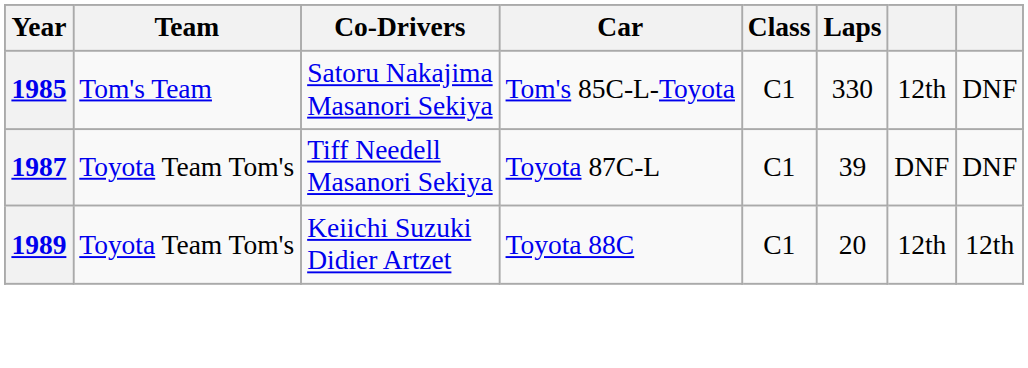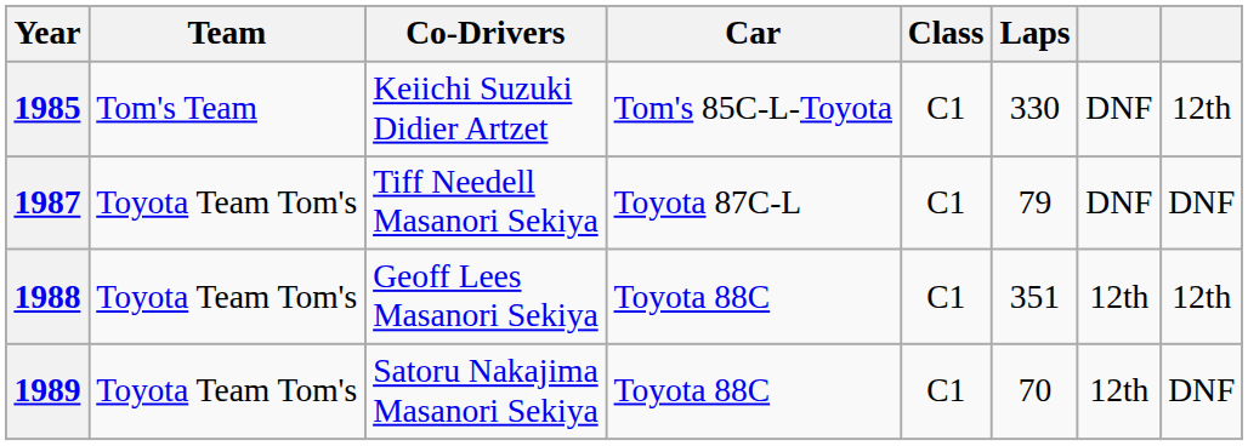1985 | Co-Drivers: Satoru Nakajima Masanori Sekiya -> Keiichi Suzuki Didier Artzet
1985 | column 7: 12th -> DNF
1985 | column 8: DNF -> 12th
1987 | Laps: 39 -> 79
+ row: 1988 | Toyota Team Tom's | Geoff Lees Masanori Sekiya | Toyota 88C | C1 | 351 | 12th | 12th
1989 | Co-Drivers: Keiichi Suzuki Didier Artzet -> Satoru Nakajima Masanori Sekiya
1989 | Laps: 20 -> 70
1989 | column 8: 12th -> DNF
